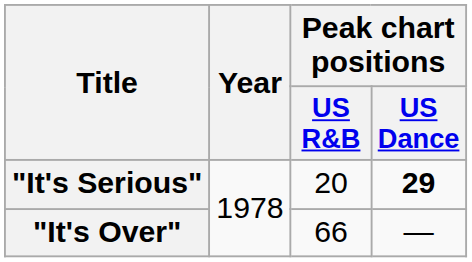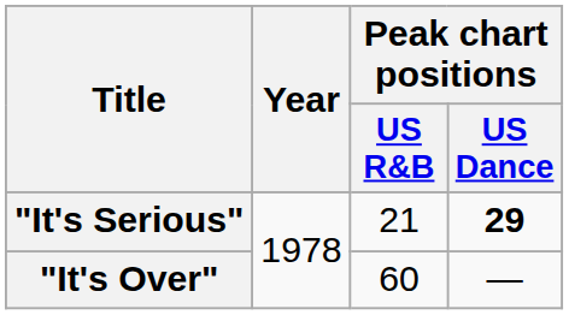"It's Serious" | Peak chart positions / US R&B: 20 -> 21
"It's Over" | Peak chart positions / US R&B: 66 -> 60
